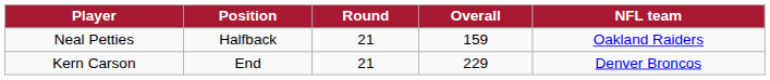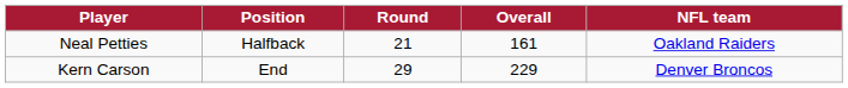Neal Petties | Overall: 159 -> 161
Kern Carson | Round: 21 -> 29
